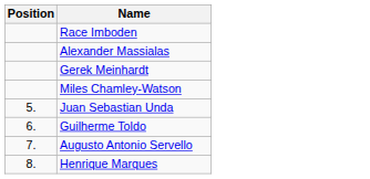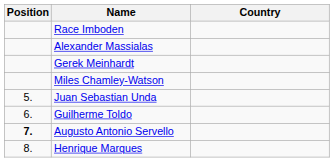+ column: Country
Augusto Antonio Servello | Position: normal -> bold
